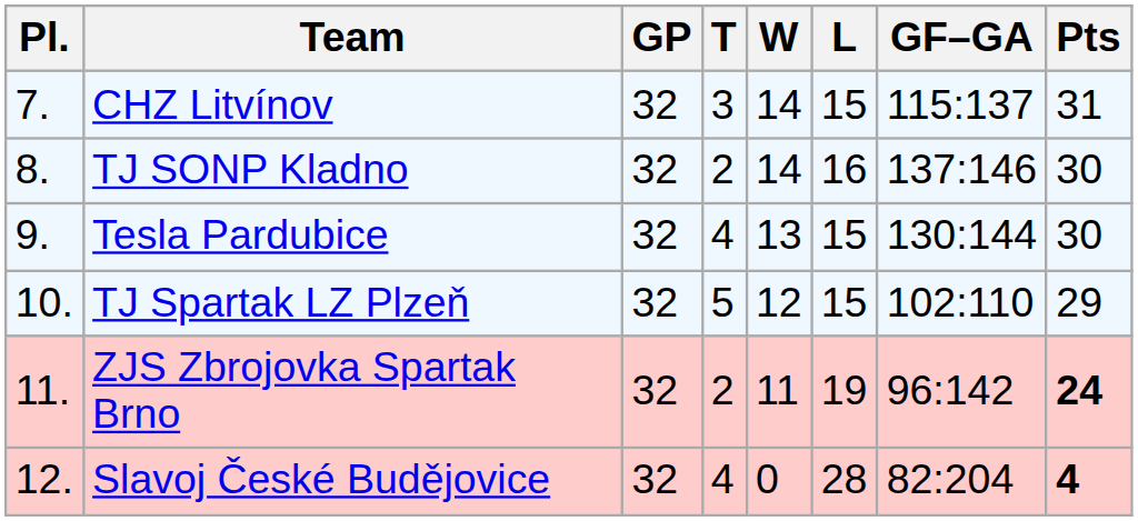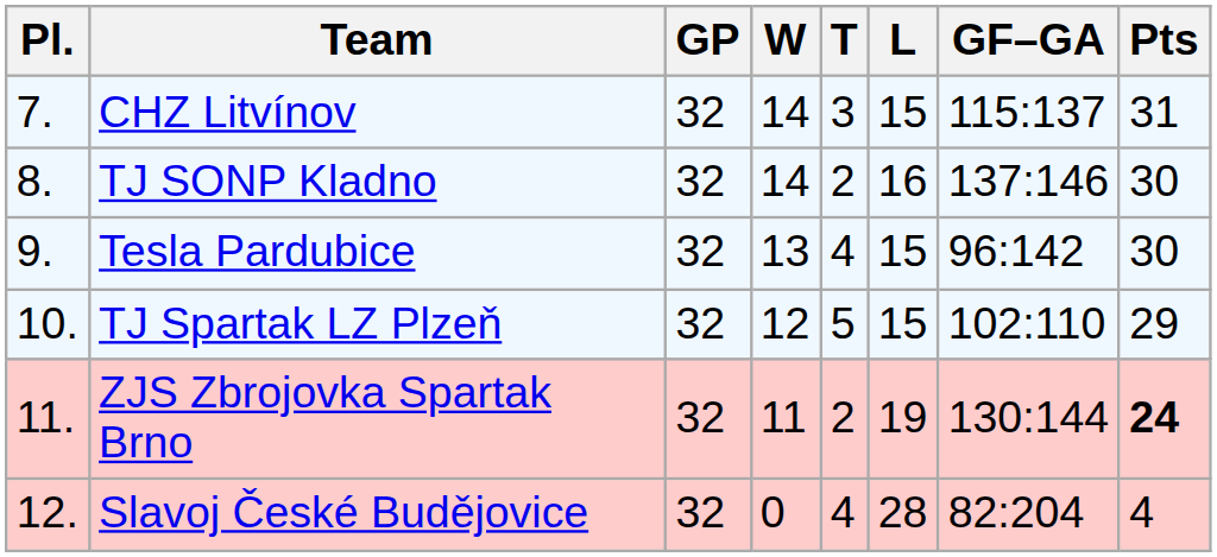columns swapped: W <-> T
Tesla Pardubice | GF–GA: 130:144 -> 96:142
ZJS Zbrojovka Spartak Brno | GF–GA: 96:142 -> 130:144
Slavoj České Budějovice | Pts: bold -> normal
